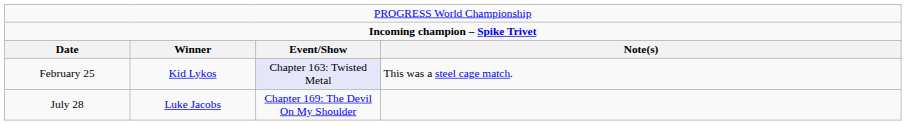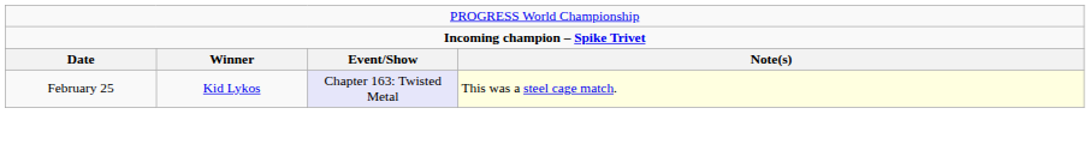February 25 | column 4: no background -> lightyellow background
- row: July 28 | Luke Jacobs | Chapter 169: The Devil On My Shoulder
